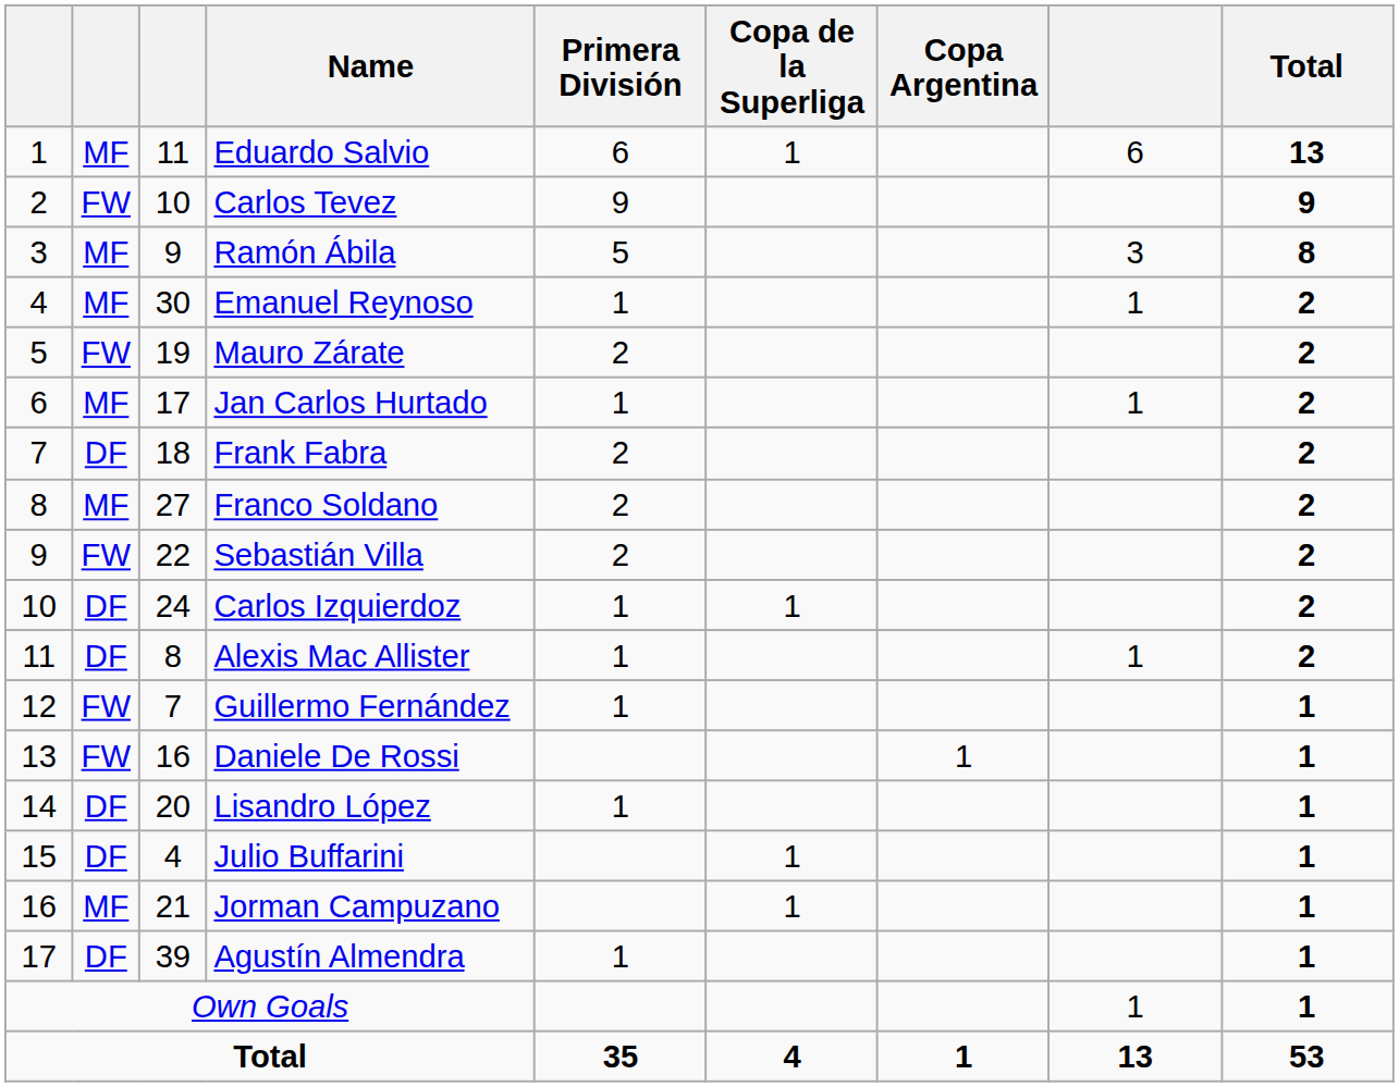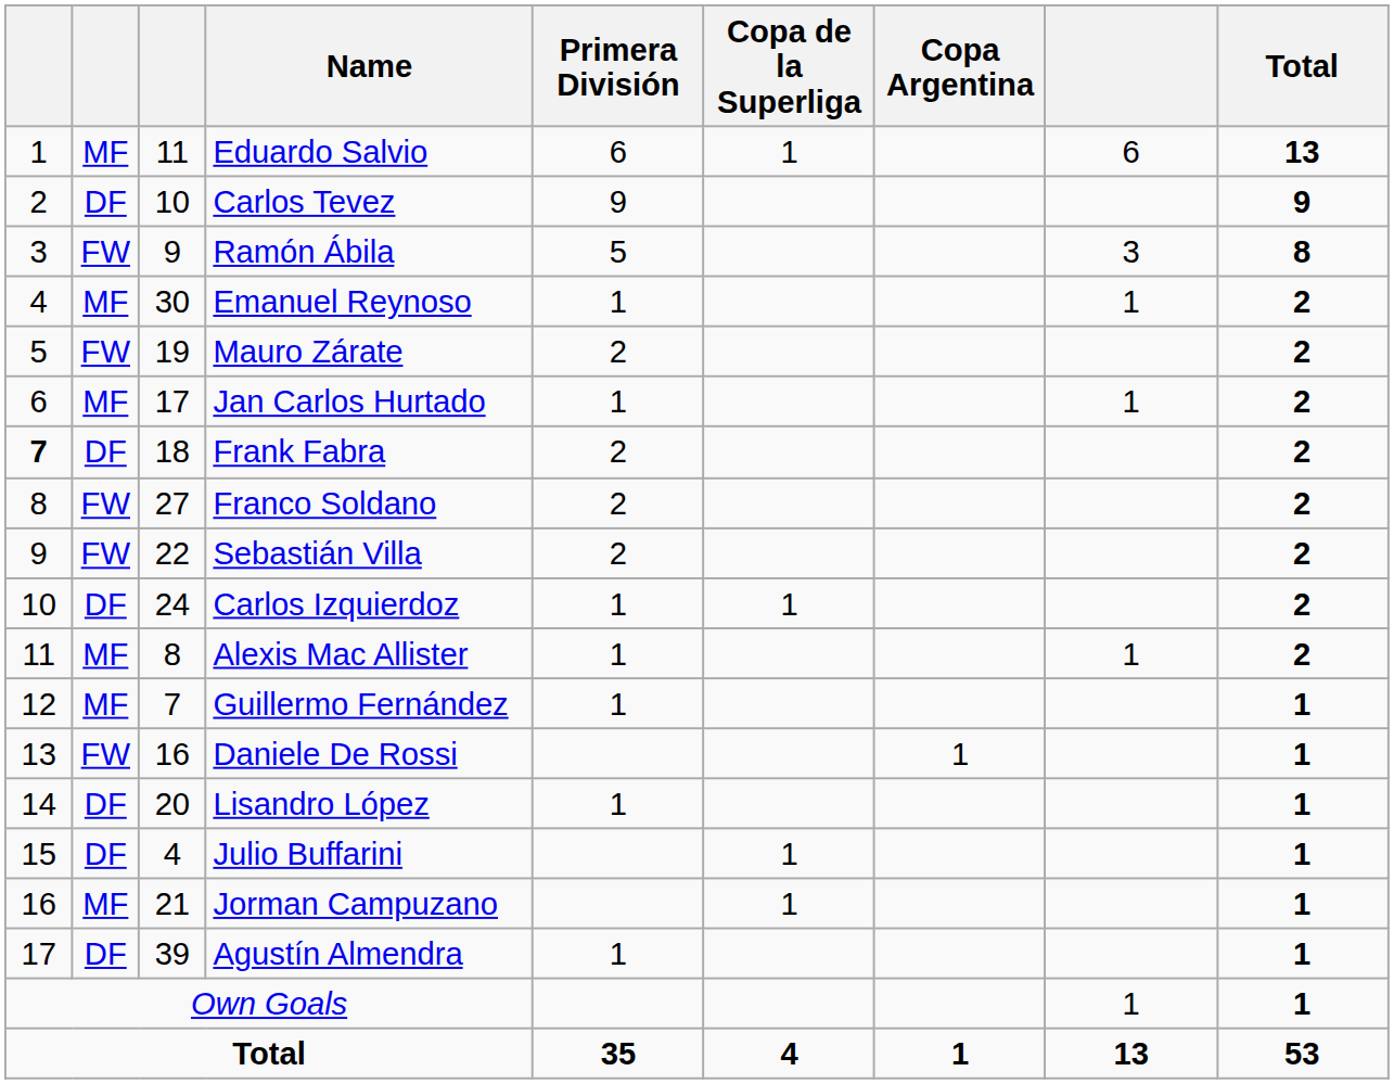Carlos Tevez | column 2: FW -> DF
Ramón Ábila | column 2: MF -> FW
Frank Fabra | column 1: normal -> bold
Franco Soldano | column 2: MF -> FW
Alexis Mac Allister | column 2: DF -> MF
Guillermo Fernández | column 2: FW -> MF
